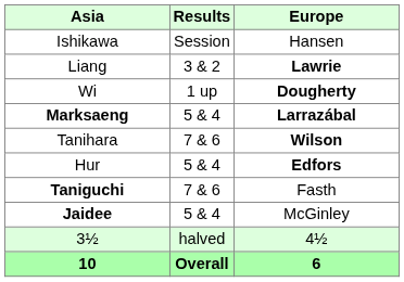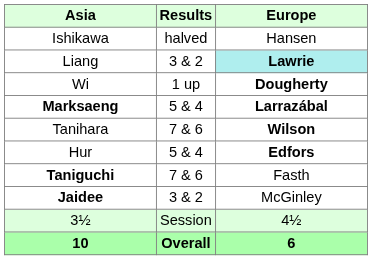Ishikawa | Results: Session -> halved
Liang | Europe: no background -> paleturquoise background
Jaidee | Results: 5 & 4 -> 3 & 2
3½ | Results: halved -> Session
